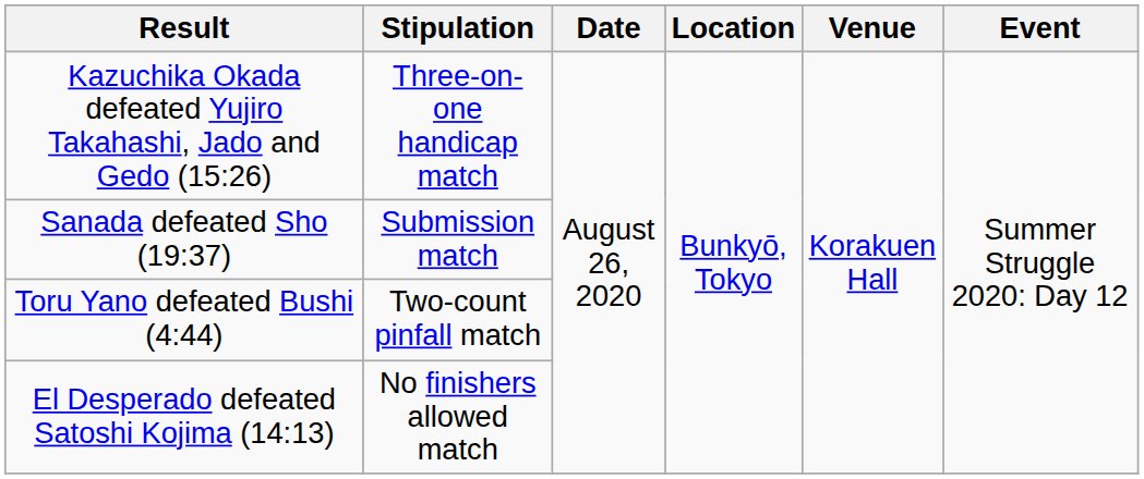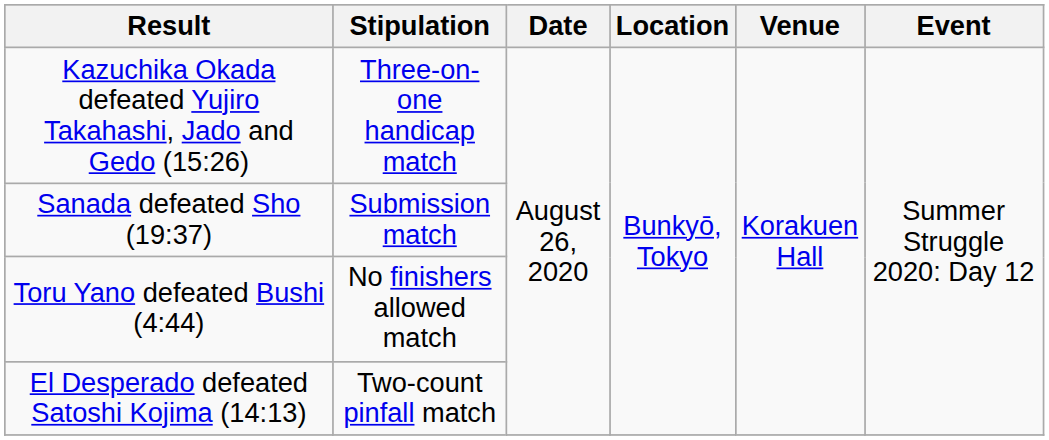Toru Yano defeated Bushi (4:44) | Stipulation: Two-count pinfall match -> No finishers allowed match
El Desperado defeated Satoshi Kojima (14:13) | Stipulation: No finishers allowed match -> Two-count pinfall match
